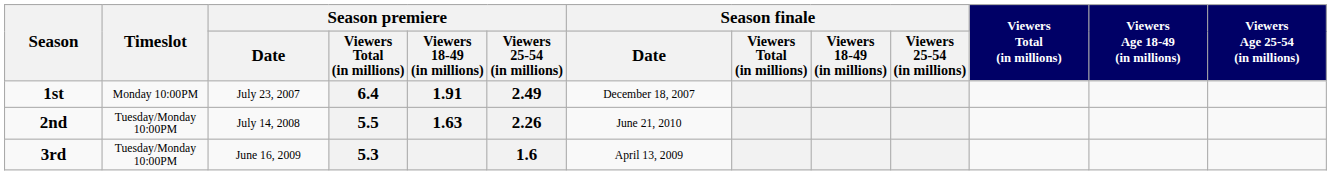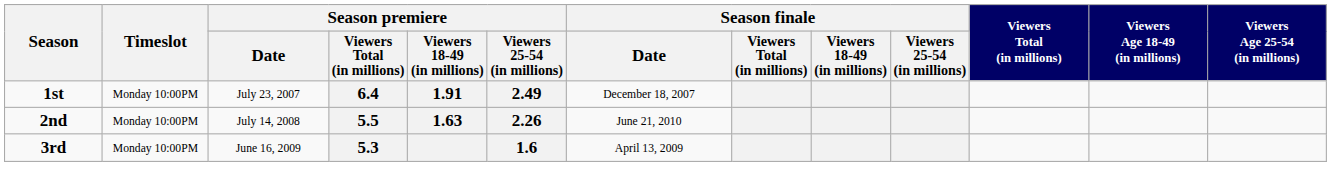2nd | Timeslot: Tuesday/Monday 10:00PM -> Monday 10:00PM
3rd | Timeslot: Tuesday/Monday 10:00PM -> Monday 10:00PM
